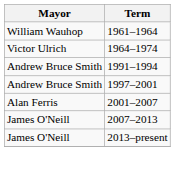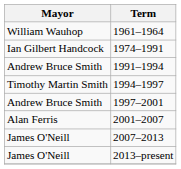- row: Victor Ulrich | 1964–1974
+ row: Ian Gilbert Handcock | 1974–1991
+ row: Timothy Martin Smith | 1994–1997
